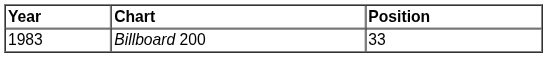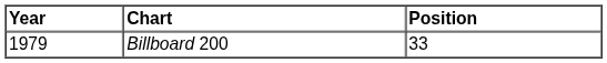Billboard 200 | Year: 1983 -> 1979
